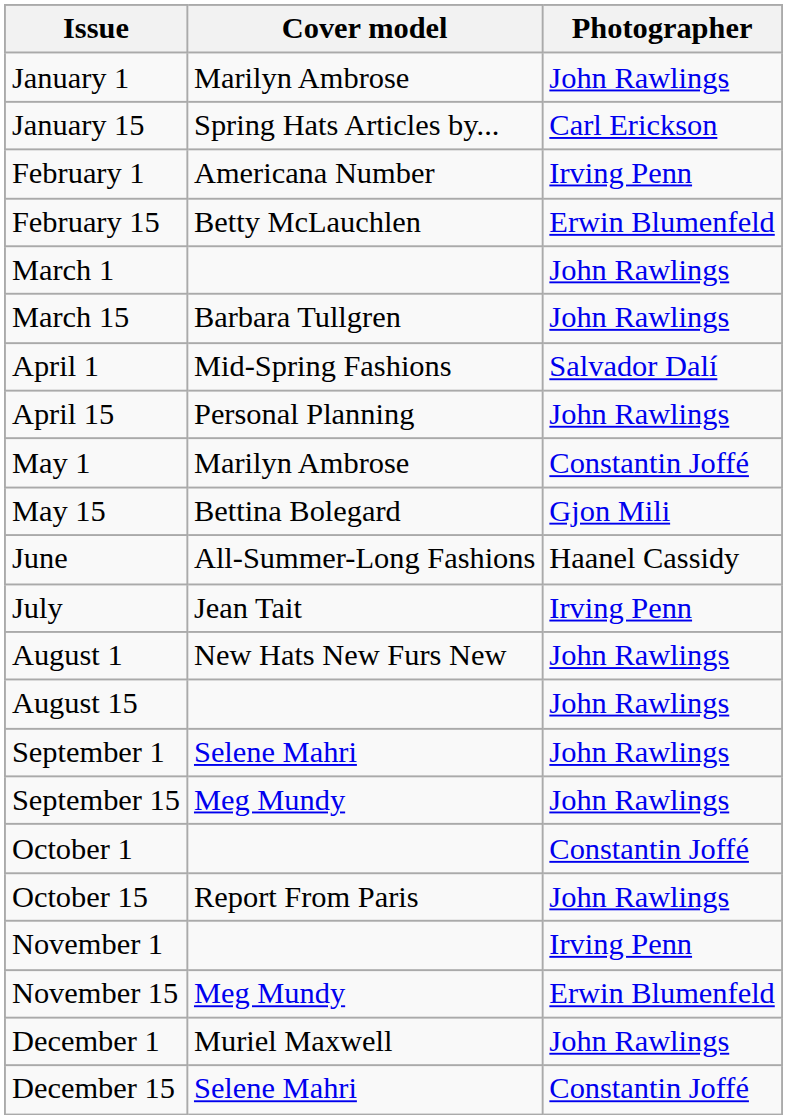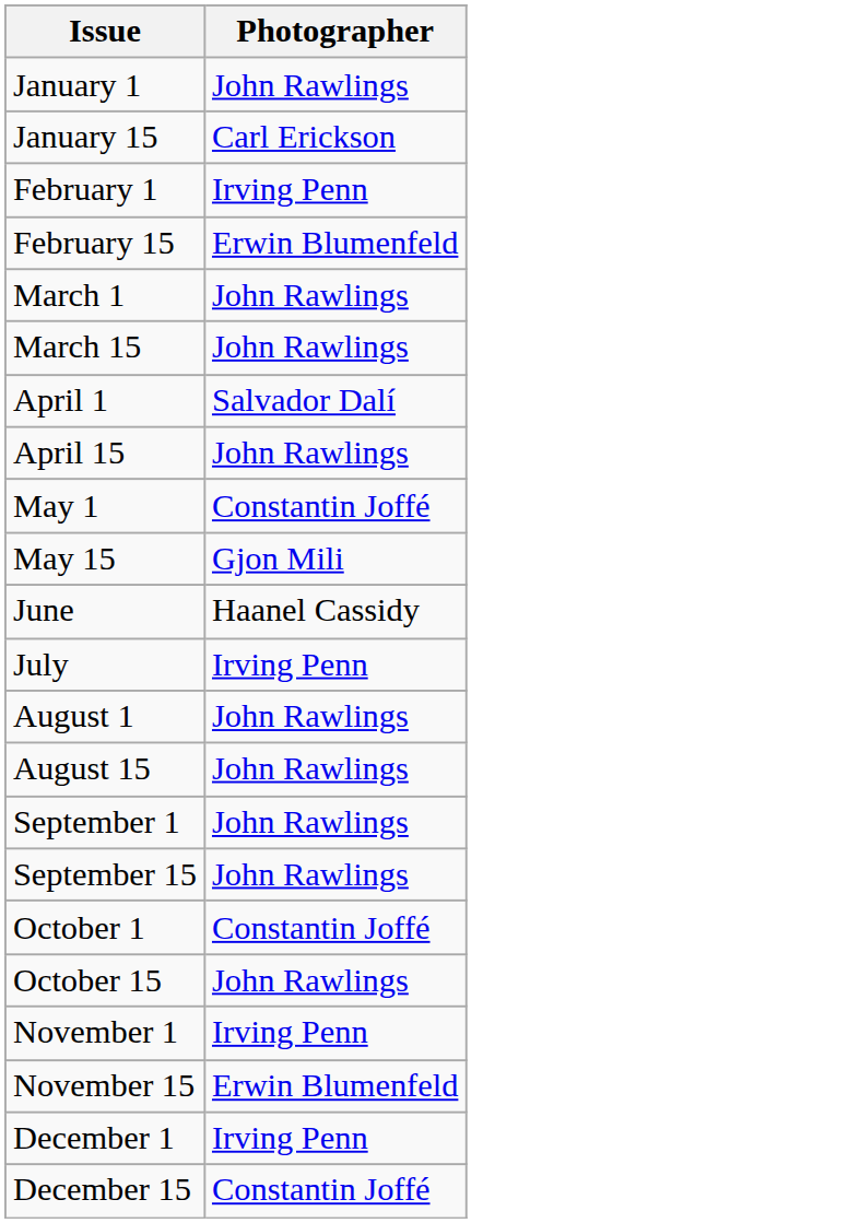- column: Cover model | Marilyn Ambrose | Spring Hats Articles by... | Americana Number | Betty McLauchlen | Barbara Tullgren | Mid-Spring Fashions | Personal Planning | Marilyn Ambrose | Bettina Bolegard | All-Summer-Long Fashions | Jean Tait | New Hats New Furs New | Selene Mahri | Meg Mundy | Report From Paris | Meg Mundy | Muriel Maxwell | Selene Mahri
December 1 | Photographer: John Rawlings -> Irving Penn
